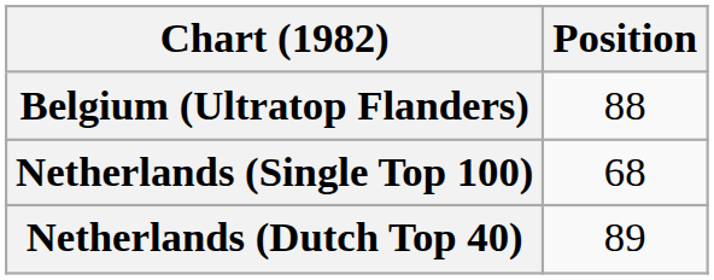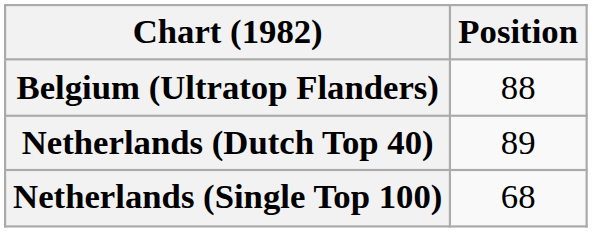rows swapped: Netherlands (Dutch Top 40) <-> Netherlands (Single Top 100)
